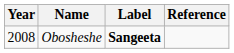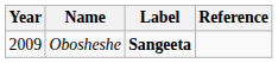Obosheshe | Year: 2008 -> 2009
